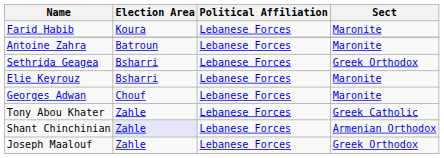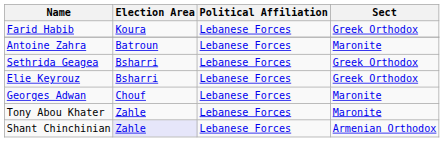Farid Habib | Sect: Maronite -> Greek Orthodox
Elie Keyrouz | Sect: Maronite -> Greek Orthodox
Tony Abou Khater | Sect: Greek Catholic -> Maronite
- row: Joseph Maalouf | Zahle | Lebanese Forces | Greek Orthodox
